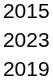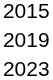rows swapped: 2019 <-> 2023
